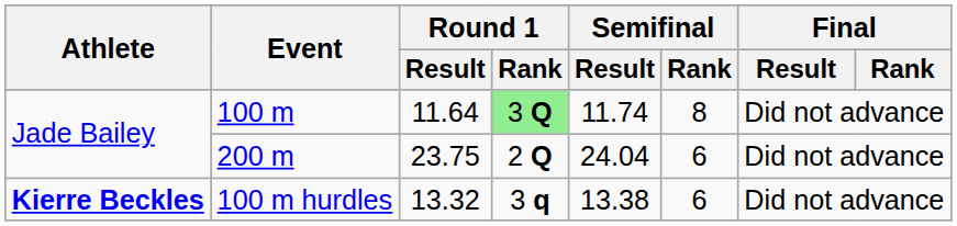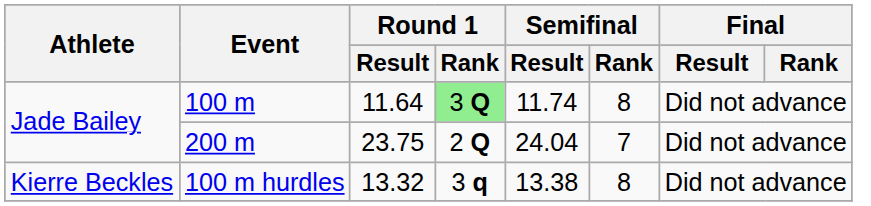200 m | Semifinal / Rank: 6 -> 7
100 m hurdles | Athlete: bold -> normal
100 m hurdles | Semifinal / Rank: 6 -> 8
